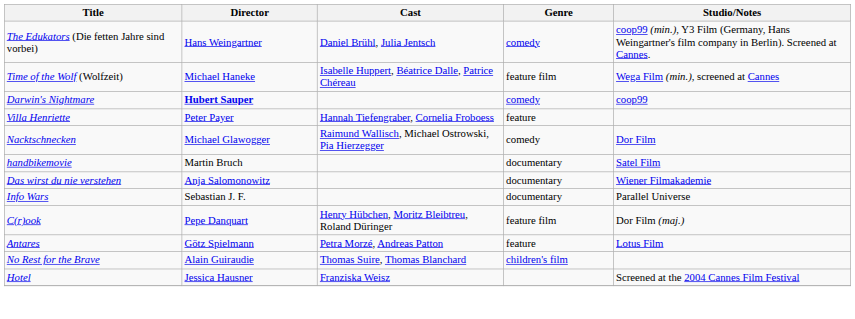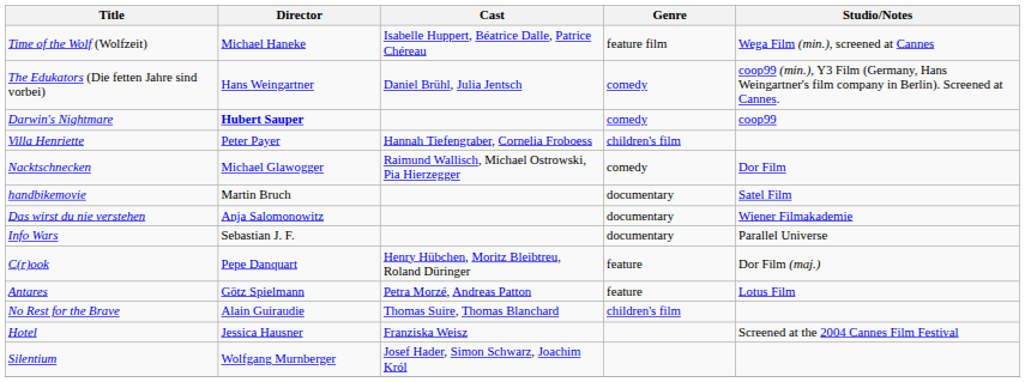rows swapped: Time of the Wolf (Wolfzeit) <-> The Edukators (Die fetten Jahre sind vorbei)
Villa Henriette | Genre: feature -> children's film
C(r)ook | Genre: feature film -> feature
+ row: Silentium | Wolfgang Murnberger | Josef Hader, Simon Schwarz, Joachim Król
